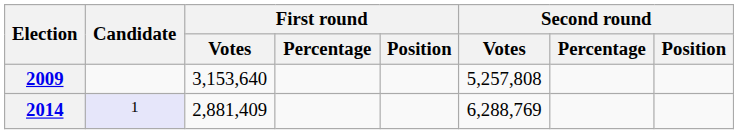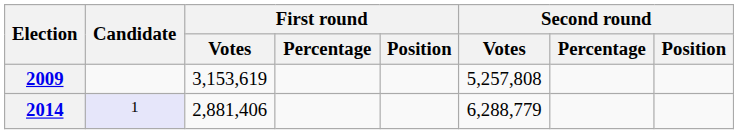2009 | First round / Votes: 3,153,640 -> 3,153,619
2014 | First round / Votes: 2,881,409 -> 2,881,406
2014 | Second round / Votes: 6,288,769 -> 6,288,779
